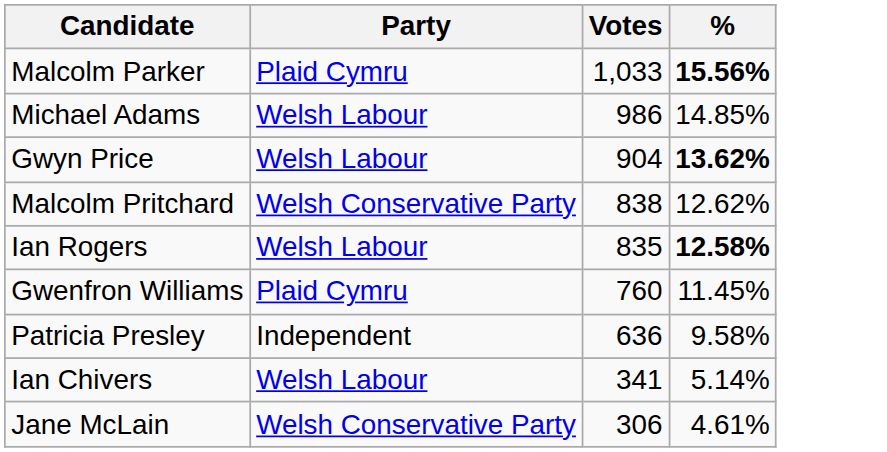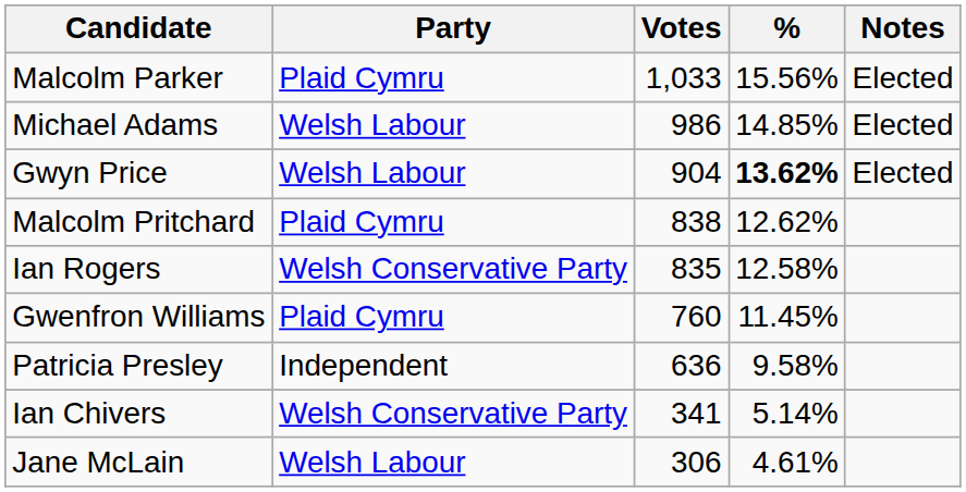+ column: Notes | Elected | Elected | Elected
Malcolm Parker | %: bold -> normal
Malcolm Pritchard | Party: Welsh Conservative Party -> Plaid Cymru
Ian Rogers | Party: Welsh Labour -> Welsh Conservative Party
Ian Rogers | %: bold -> normal
Ian Chivers | Party: Welsh Labour -> Welsh Conservative Party
Jane McLain | Party: Welsh Conservative Party -> Welsh Labour
